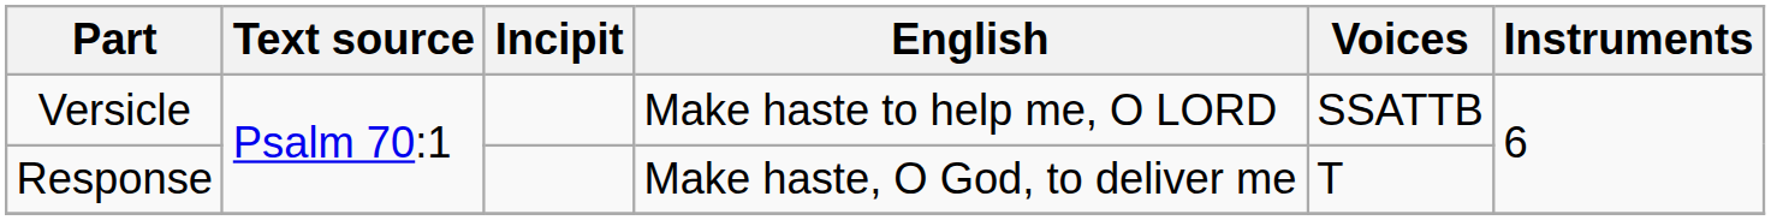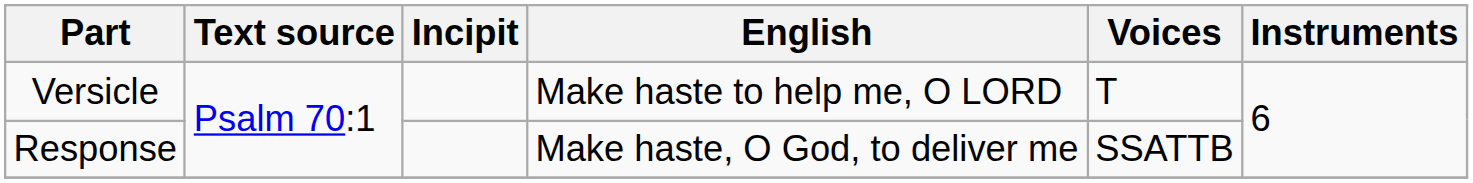Versicle | Voices: SSATTB -> T
Response | Voices: T -> SSATTB
